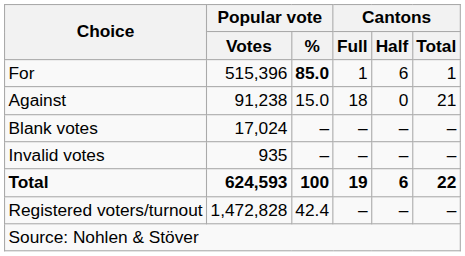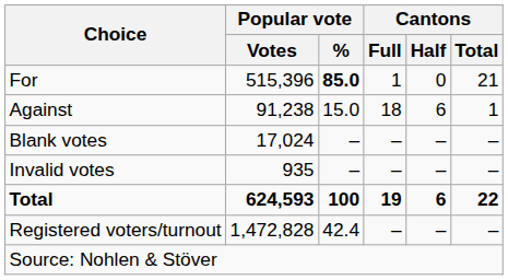For | Cantons / Half: 6 -> 0
For | Cantons / Total: 1 -> 21
Against | Cantons / Half: 0 -> 6
Against | Cantons / Total: 21 -> 1
